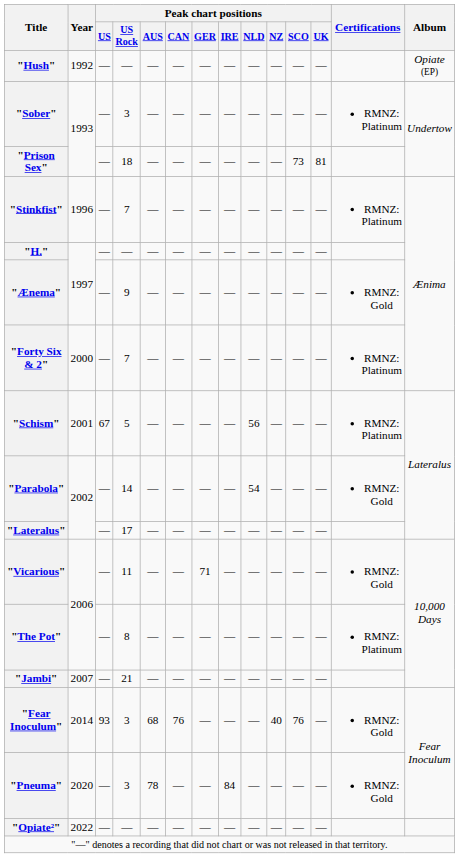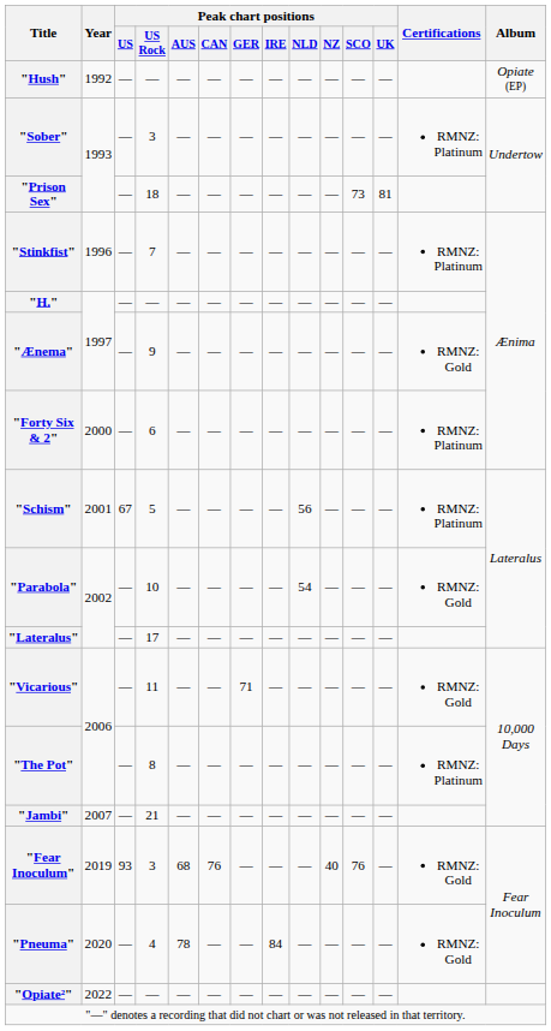"Forty Six & 2" | Peak chart positions / US Rock: 7 -> 6
"Parabola" | Peak chart positions / US Rock: 14 -> 10
"Fear Inoculum" | Year: 2014 -> 2019
"Pneuma" | Peak chart positions / US Rock: 3 -> 4
